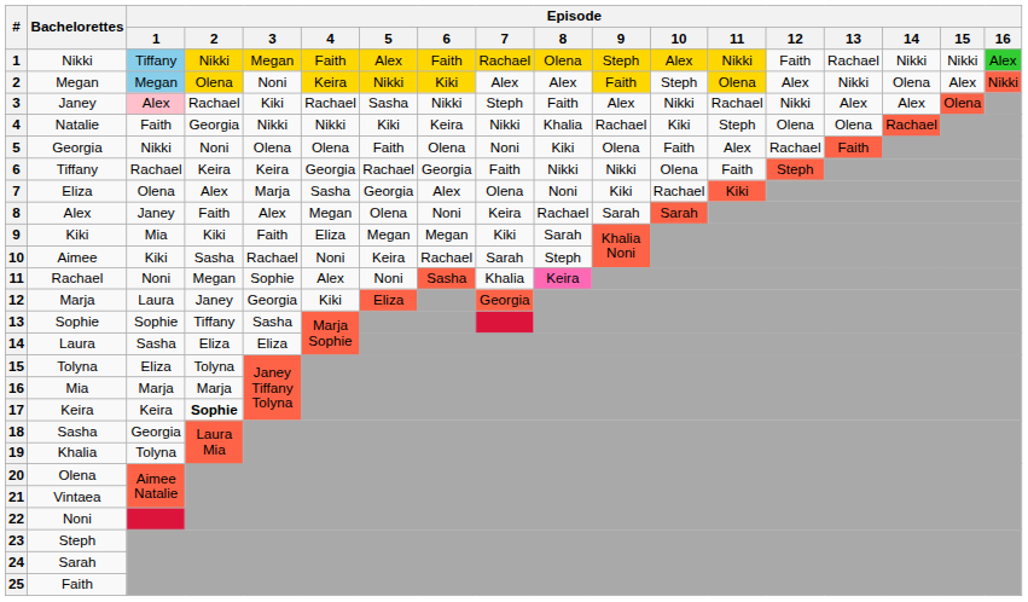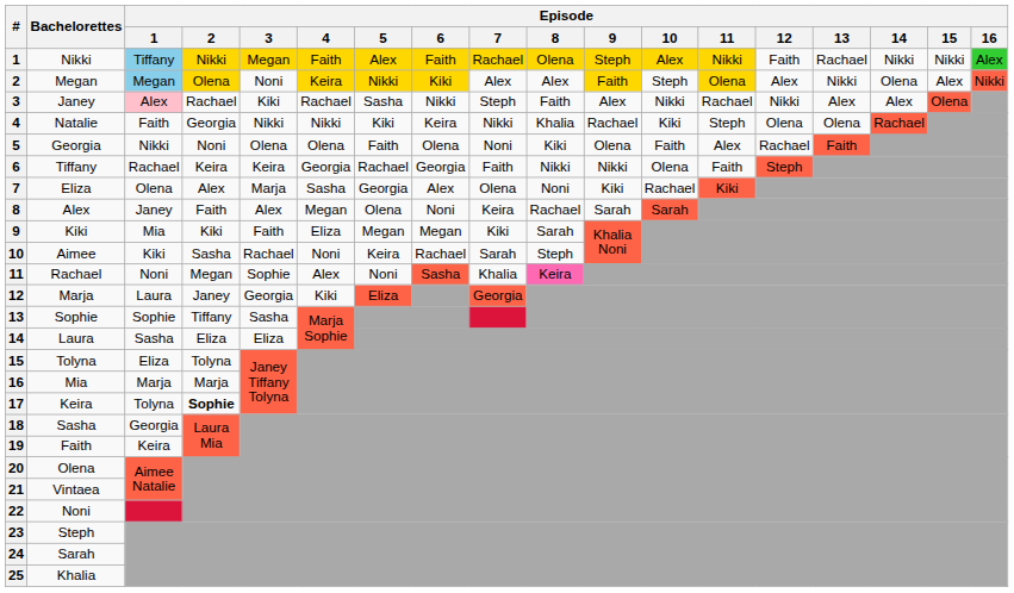17 | Episode / 1: Keira -> Tolyna
19 | Bachelorettes: Khalia -> Faith
19 | Episode / 1: Tolyna -> Keira
25 | Bachelorettes: Faith -> Khalia
